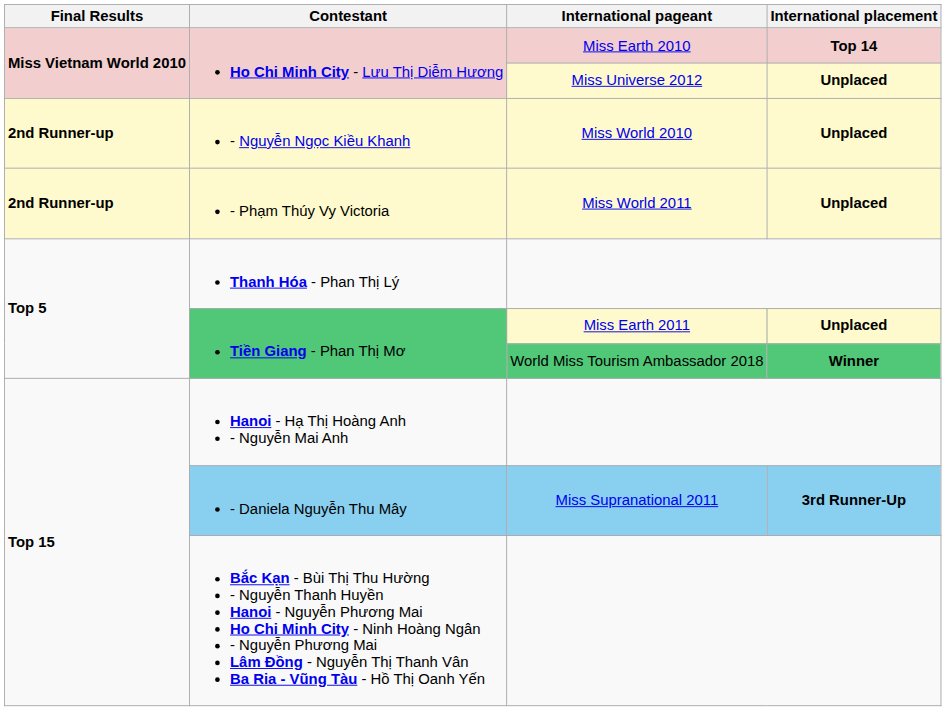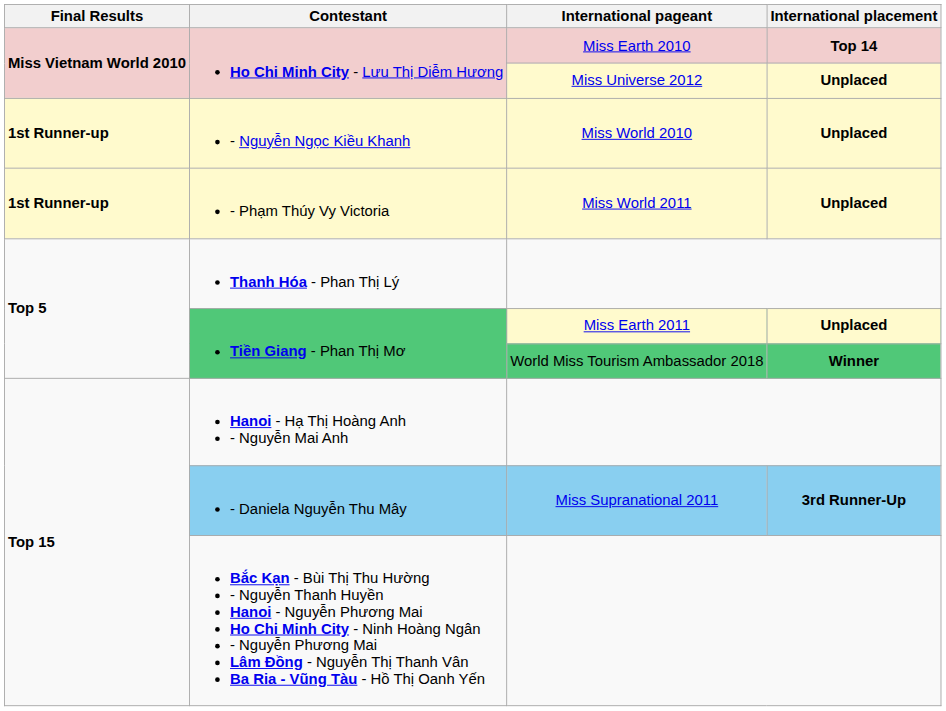- Nguyễn Ngọc Kiều Khanh | Final Results: 2nd Runner-up -> 1st Runner-up
- Phạm Thúy Vy Victoria | Final Results: 2nd Runner-up -> 1st Runner-up
